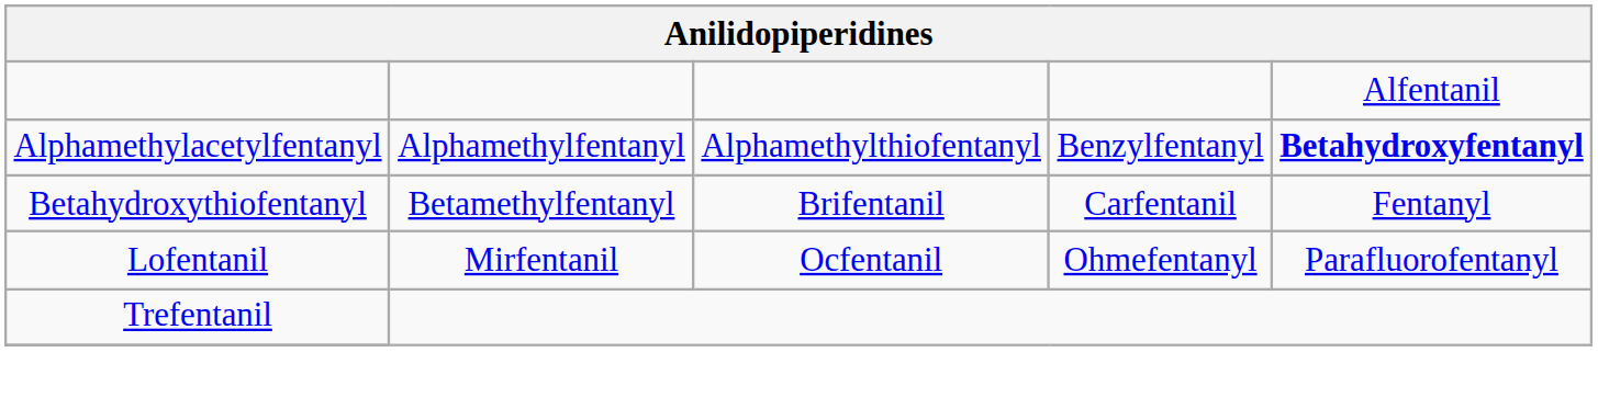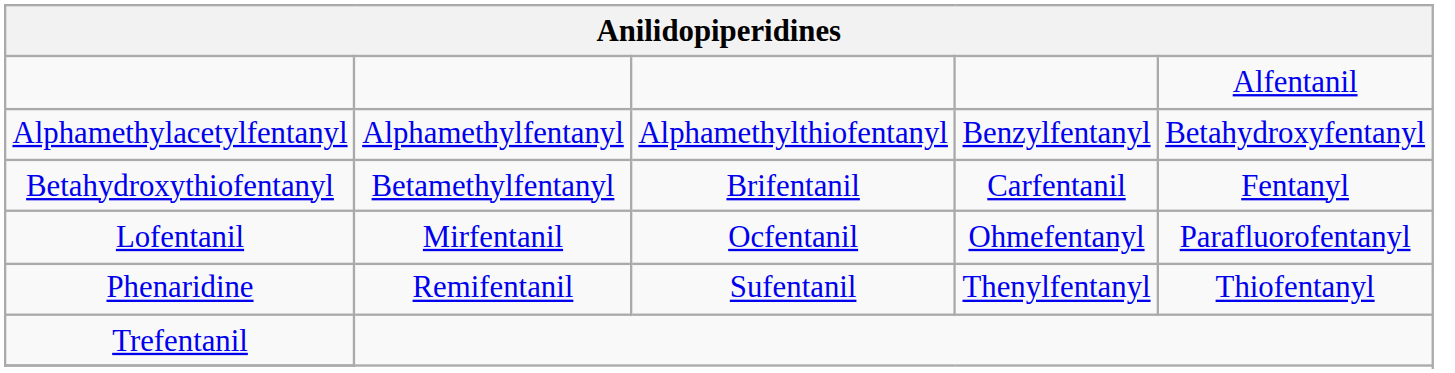Alphamethylacetylfentanyl | column 5: bold -> normal
+ row: Phenaridine | Remifentanil | Sufentanil | Thenylfentanyl | Thiofentanyl
